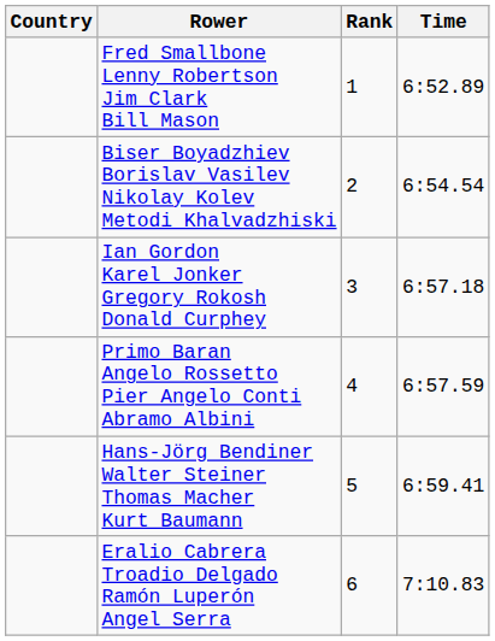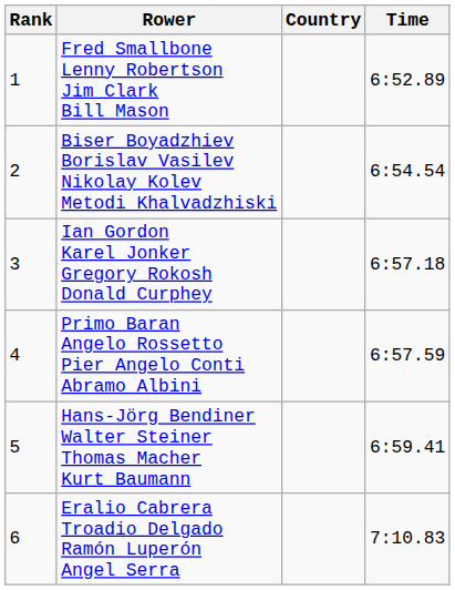columns swapped: Rank <-> Country
